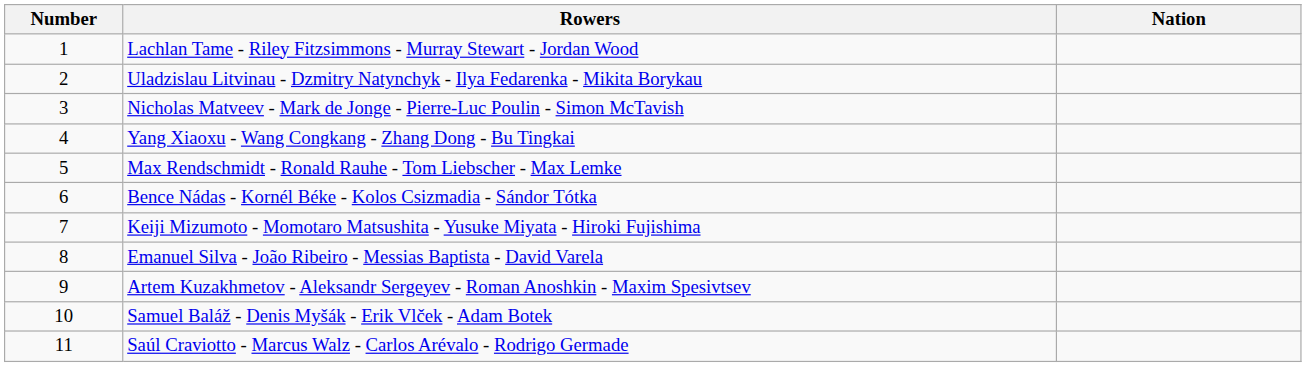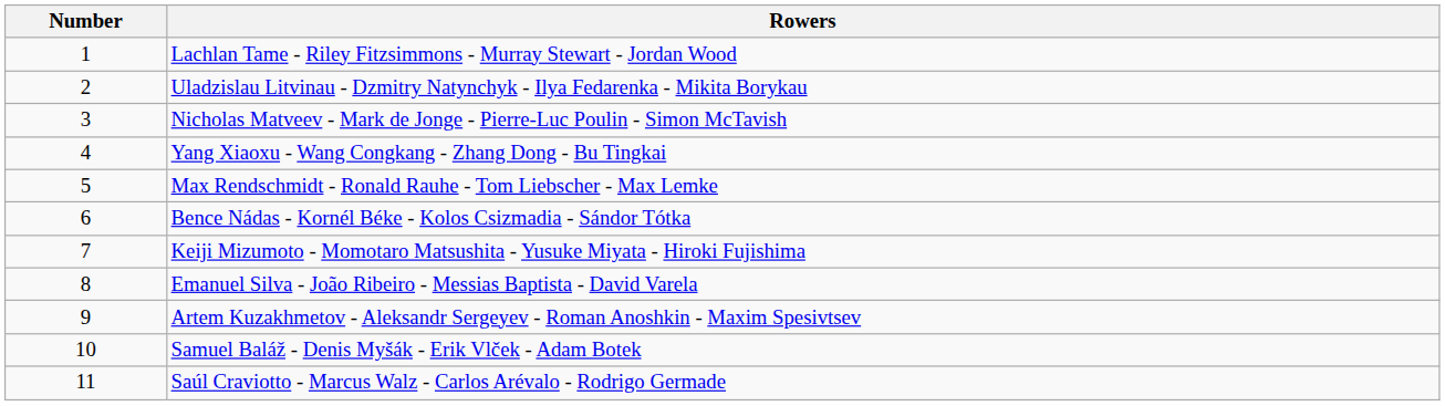- column: Nation
